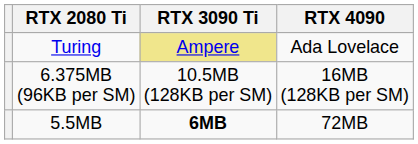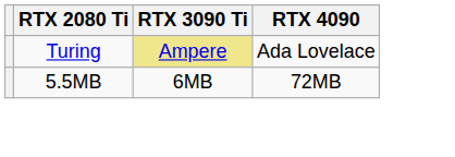- row: 6.375MB (96KB per SM) | 10.5MB (128KB per SM) | 16MB (128KB per SM)
5.5MB | RTX 3090 Ti: bold -> normal
